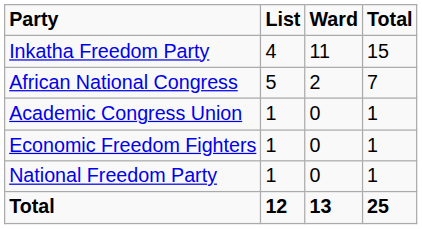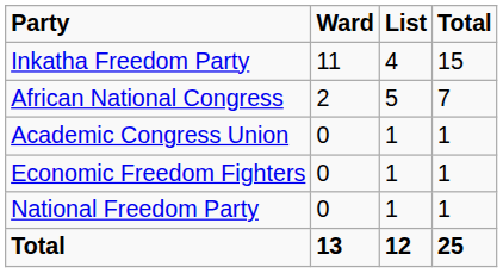columns swapped: Ward <-> List
